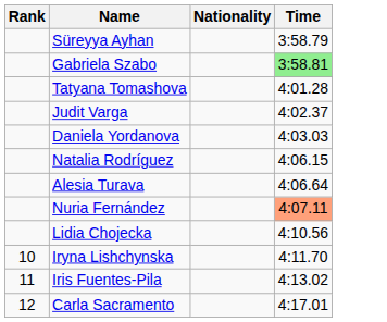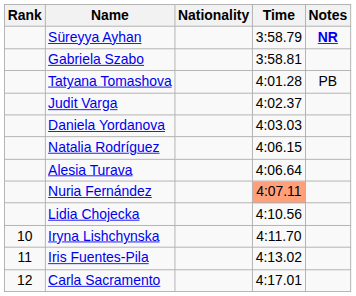+ column: Notes | NR | PB
Gabriela Szabo | Time: lightgreen background -> no background
